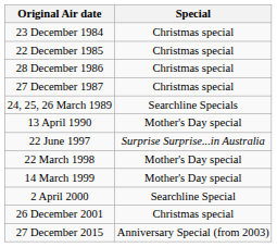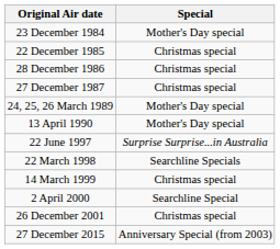23 December 1984 | Special: Christmas special -> Mother's Day special
24, 25, 26 March 1989 | Special: Searchline Specials -> Mother's Day special
22 March 1998 | Special: Mother's Day special -> Searchline Specials
14 March 1999 | Special: Mother's Day special -> Christmas special
